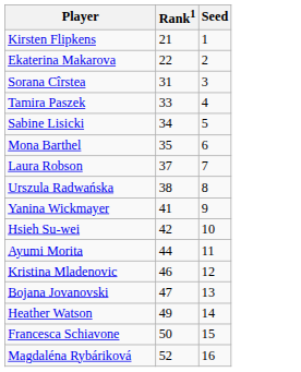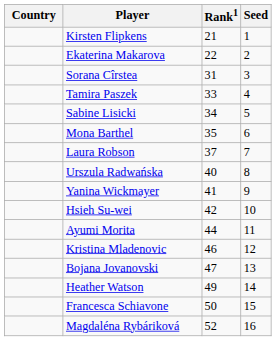+ column: Country
Urszula Radwańska | Rank1: 38 -> 40
